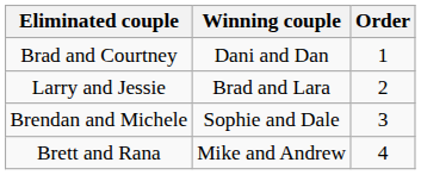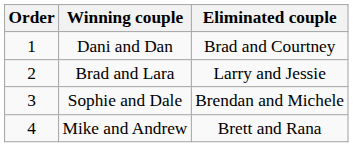columns swapped: Order <-> Eliminated couple
